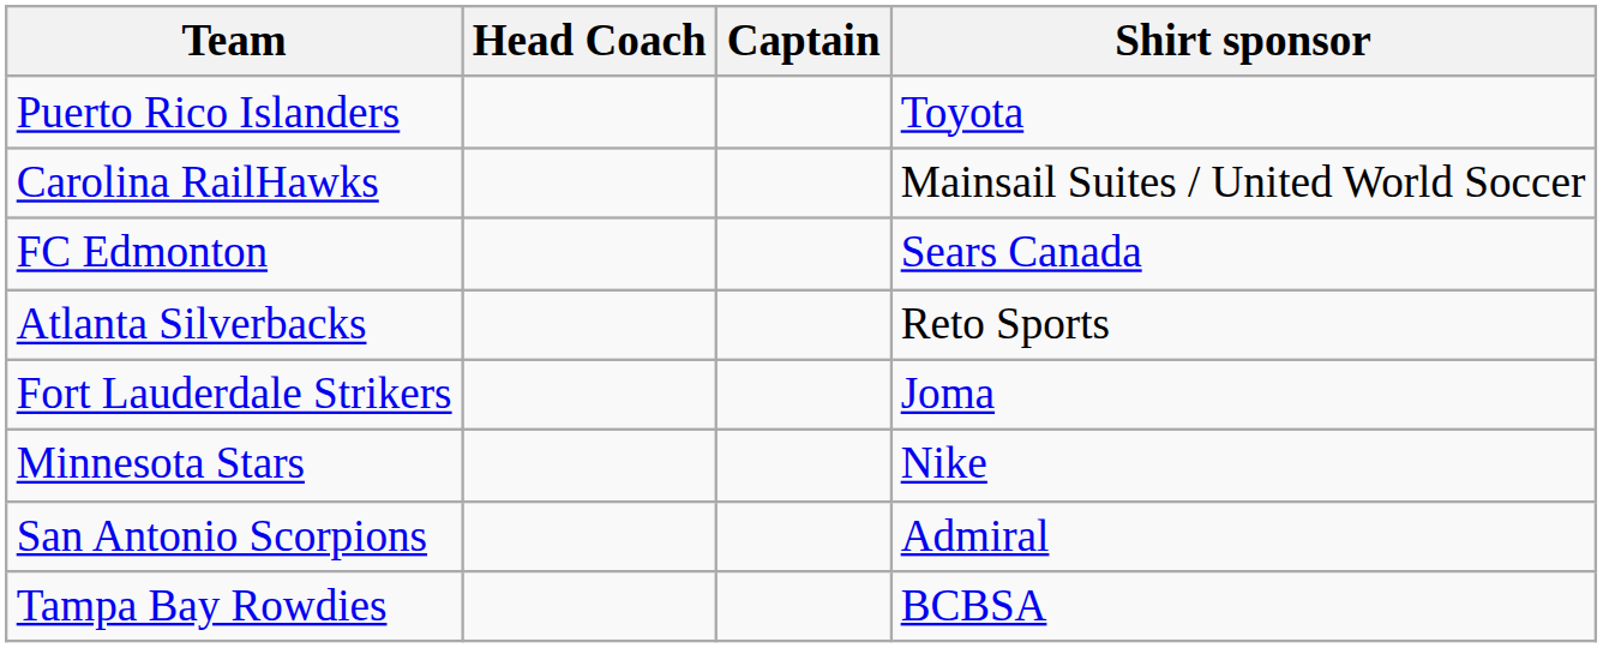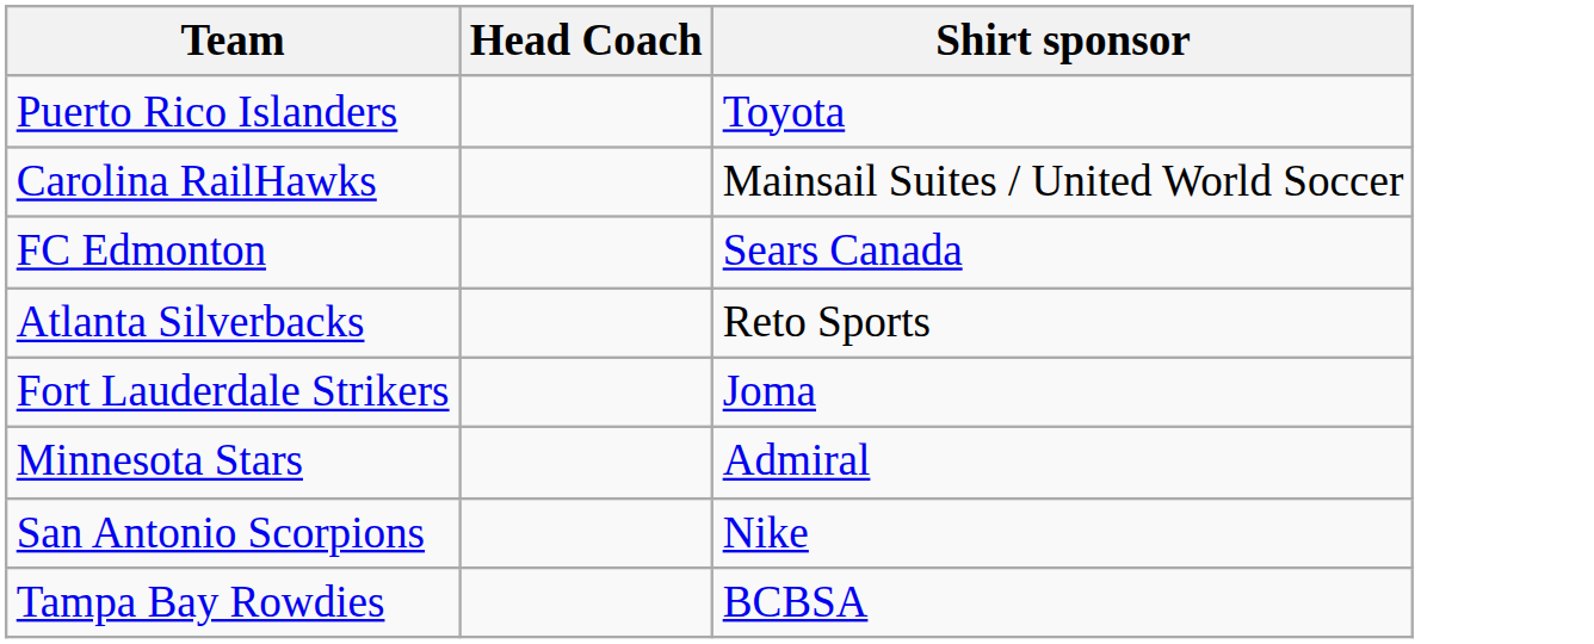- column: Captain
Minnesota Stars | Shirt sponsor: Nike -> Admiral
San Antonio Scorpions | Shirt sponsor: Admiral -> Nike
